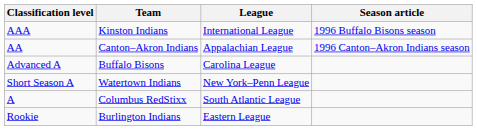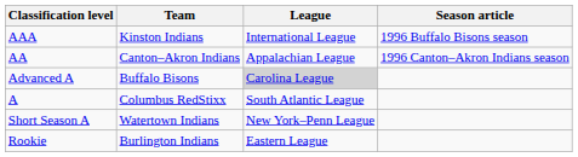Advanced A | League: no background -> lightgrey background
rows swapped: A <-> Short Season A
